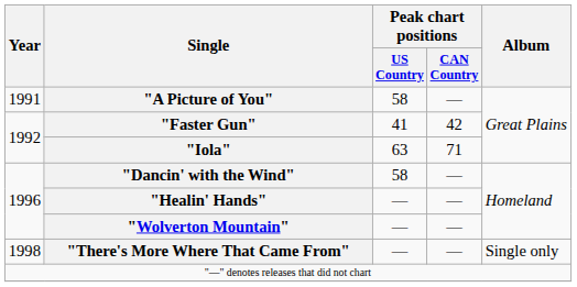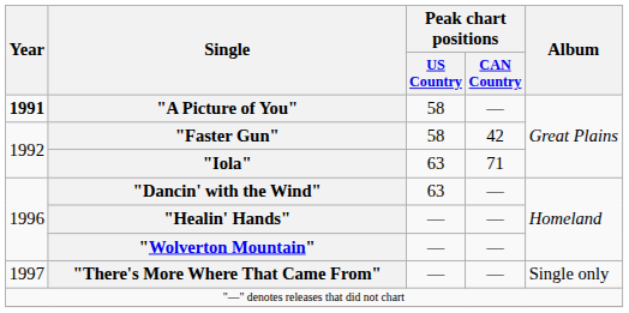"A Picture of You" | Year: normal -> bold
"Faster Gun" | Peak chart positions / US Country: 41 -> 58
"Dancin' with the Wind" | Peak chart positions / US Country: 58 -> 63
"There's More Where That Came From" | Year: 1998 -> 1997
